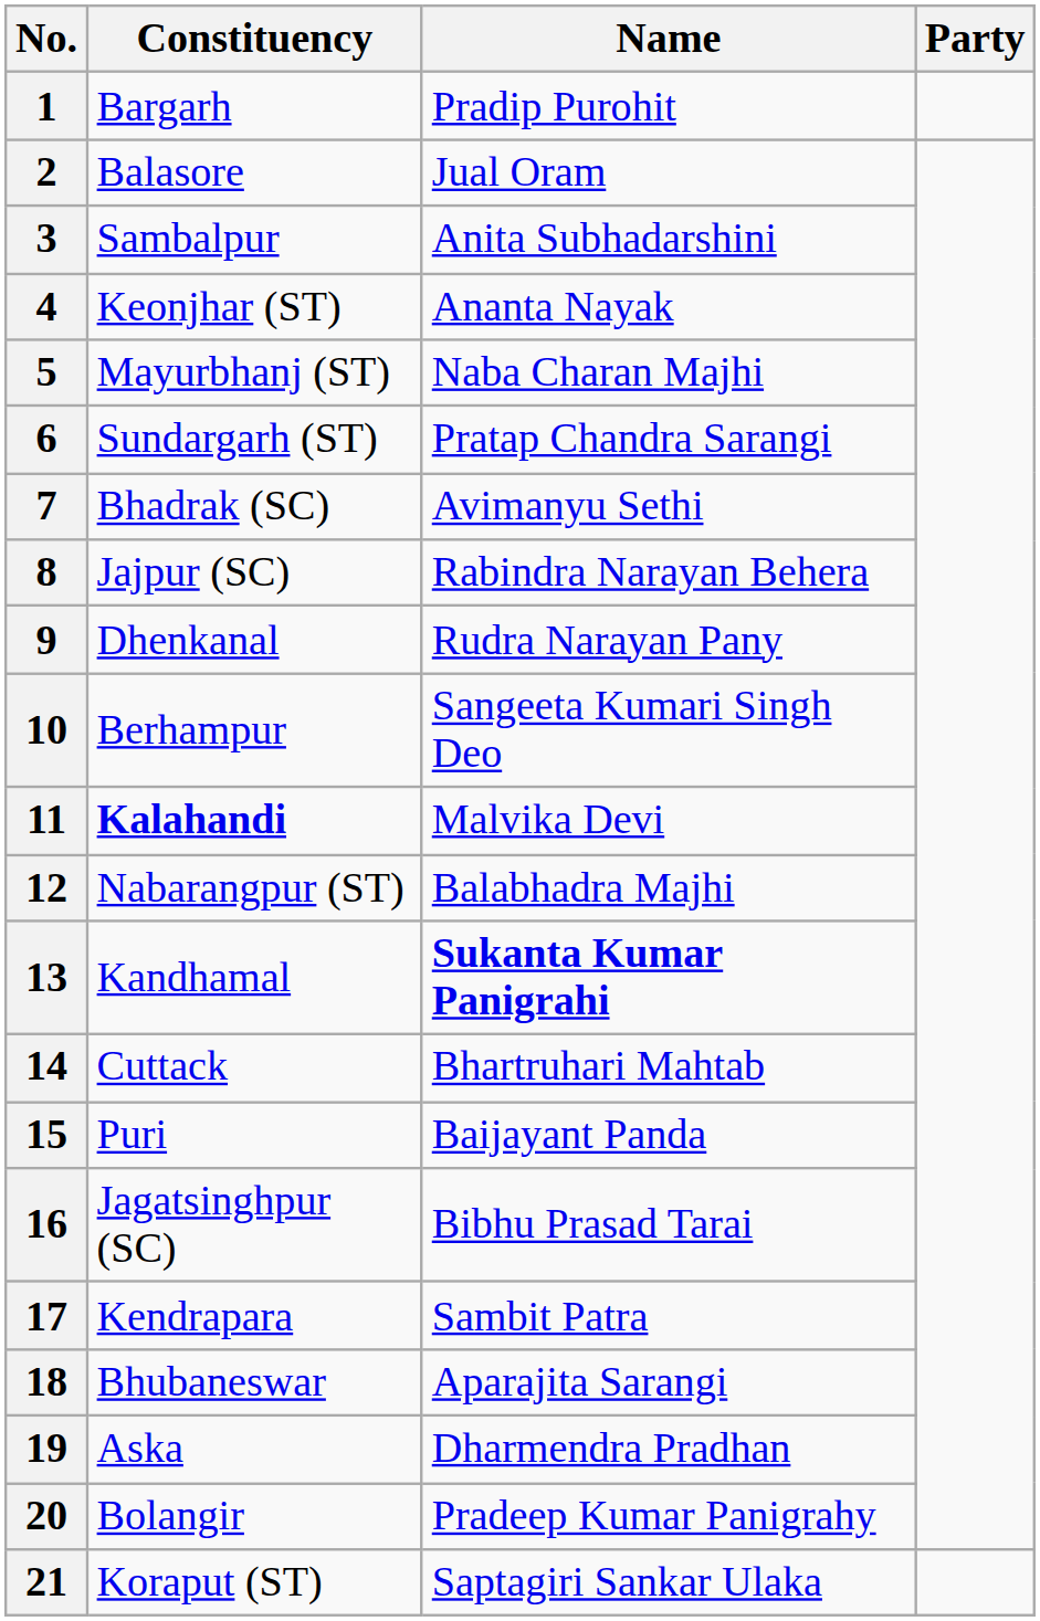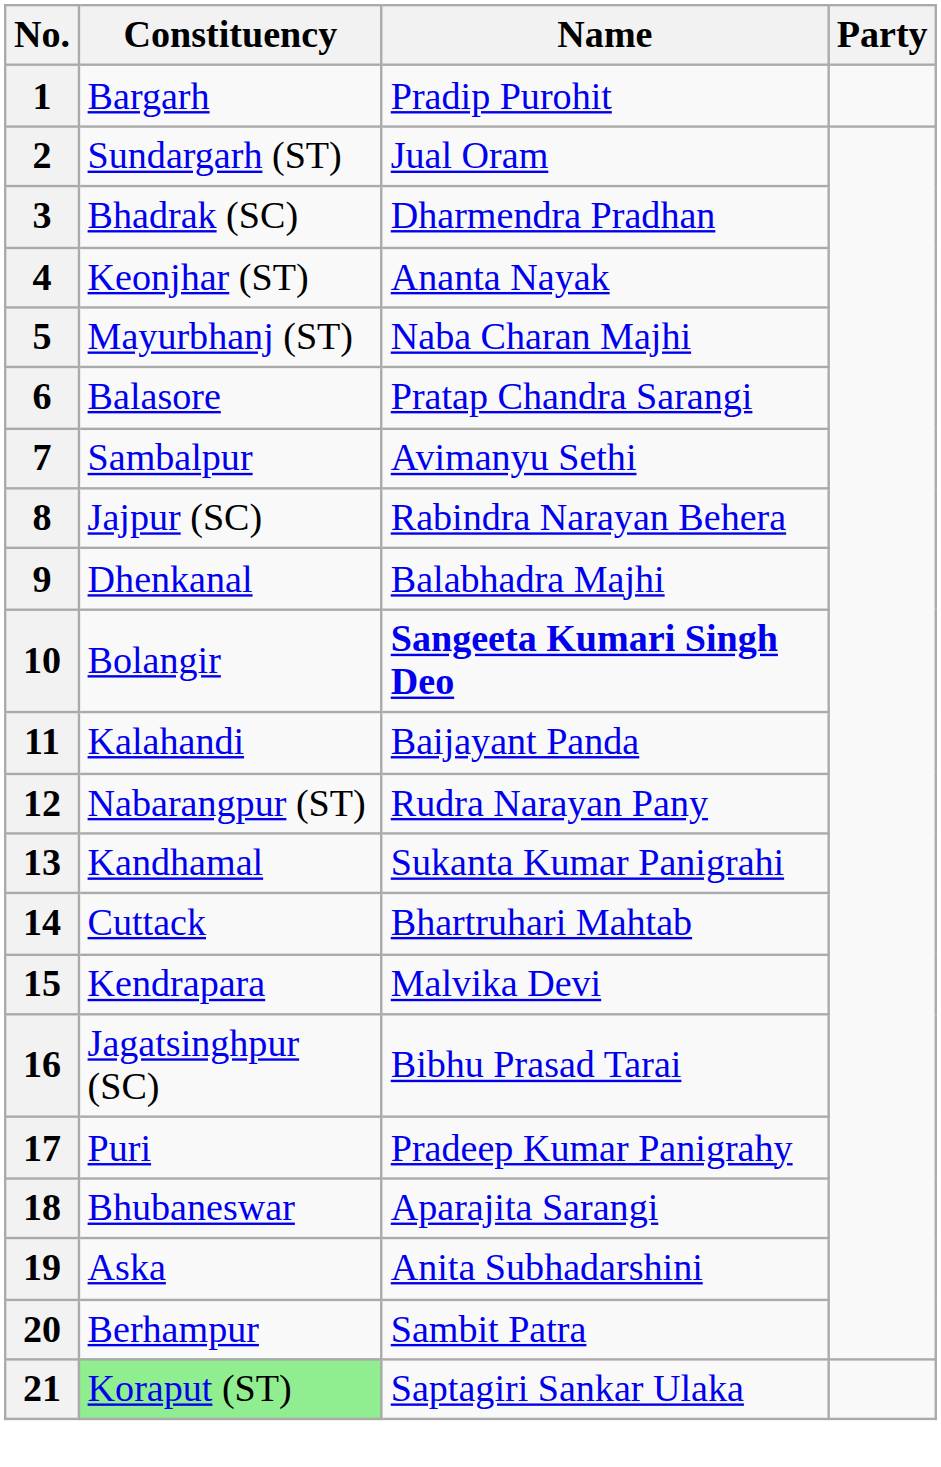2 | Constituency: Balasore -> Sundargarh (ST)
3 | Constituency: Sambalpur -> Bhadrak (SC)
3 | Name: Anita Subhadarshini -> Dharmendra Pradhan
6 | Constituency: Sundargarh (ST) -> Balasore
7 | Constituency: Bhadrak (SC) -> Sambalpur
9 | Name: Rudra Narayan Pany -> Balabhadra Majhi
10 | Constituency: Berhampur -> Bolangir
10 | Name: normal -> bold
11 | Constituency: bold -> normal
11 | Name: Malvika Devi -> Baijayant Panda
12 | Name: Balabhadra Majhi -> Rudra Narayan Pany
13 | Name: bold -> normal
15 | Constituency: Puri -> Kendrapara
15 | Name: Baijayant Panda -> Malvika Devi
17 | Constituency: Kendrapara -> Puri
17 | Name: Sambit Patra -> Pradeep Kumar Panigrahy
19 | Name: Dharmendra Pradhan -> Anita Subhadarshini
20 | Constituency: Bolangir -> Berhampur
20 | Name: Pradeep Kumar Panigrahy -> Sambit Patra
21 | Constituency: no background -> lightgreen background
